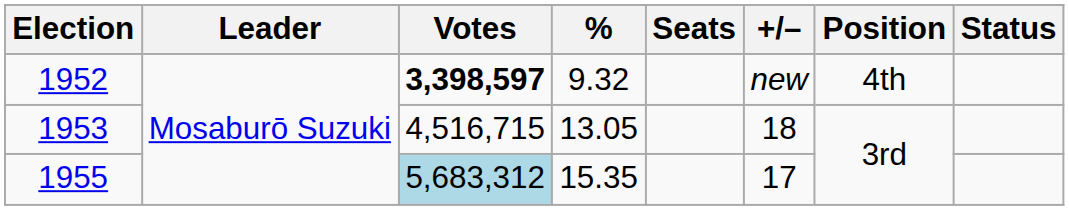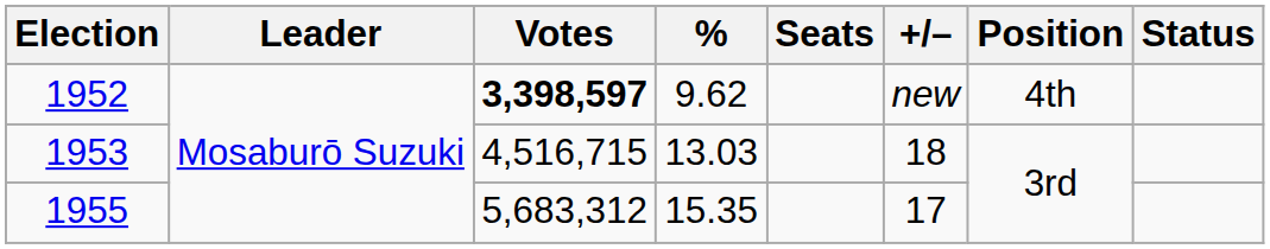1952 | %: 9.32 -> 9.62
1953 | %: 13.05 -> 13.03
1955 | Votes: lightblue background -> no background
